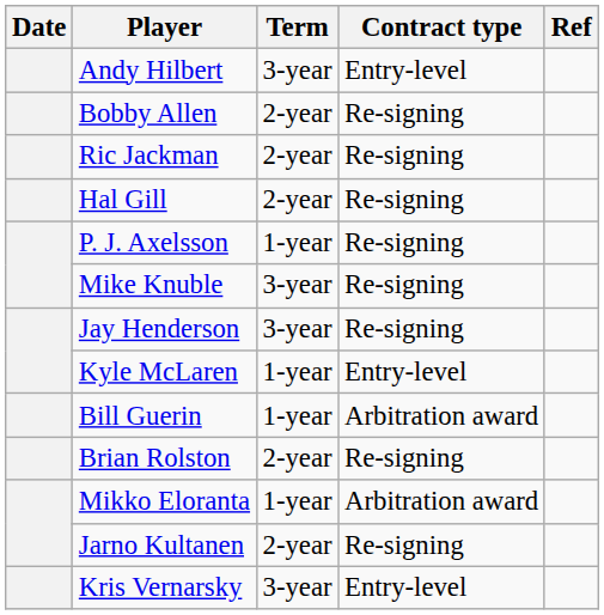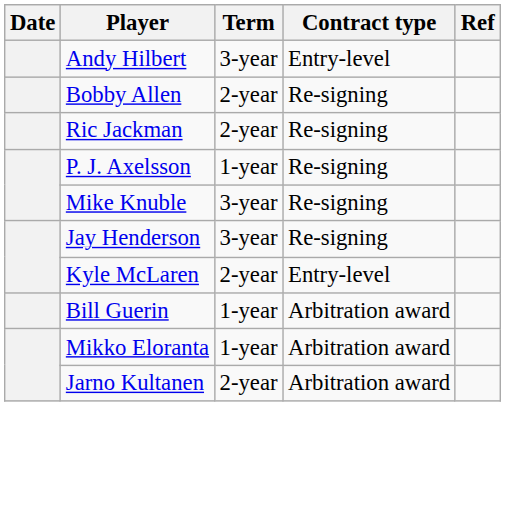- row: Hal Gill | 2-year | Re-signing
Kyle McLaren | Term: 1-year -> 2-year
- row: Brian Rolston | 2-year | Re-signing
Jarno Kultanen | Contract type: Re-signing -> Arbitration award
- row: Kris Vernarsky | 3-year | Entry-level
